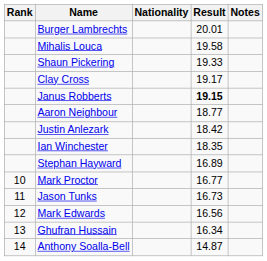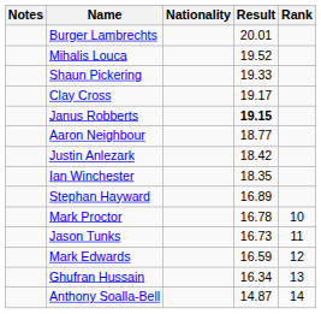columns swapped: Rank <-> Notes
Mihalis Louca | Result: 19.58 -> 19.52
Mark Proctor | Result: 16.77 -> 16.78
Mark Edwards | Result: 16.56 -> 16.59
